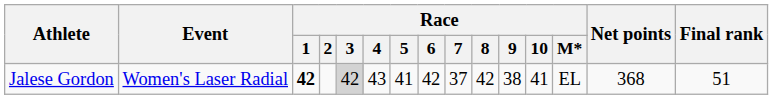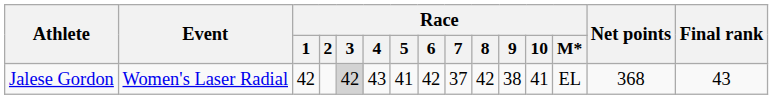Jalese Gordon | Race / 1: bold -> normal
Jalese Gordon | Final rank: 51 -> 43
